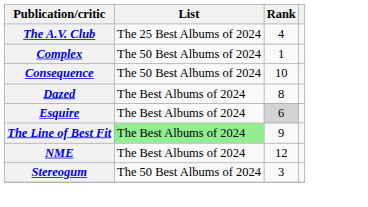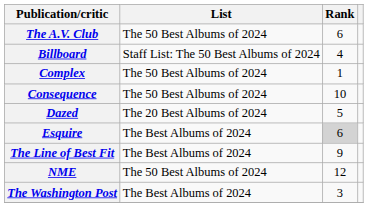The A.V. Club | List: The 25 Best Albums of 2024 -> The 50 Best Albums of 2024
The A.V. Club | Rank: 4 -> 6
+ row: Billboard | Staff List: The 50 Best Albums of 2024 | 4
Dazed | List: The Best Albums of 2024 -> The 20 Best Albums of 2024
Dazed | Rank: 8 -> 5
The Line of Best Fit | List: lightgreen background -> no background
NME | List: The Best Albums of 2024 -> The 50 Best Albums of 2024
- row: Stereogum | The 50 Best Albums of 2024 | 3
+ row: The Washington Post | The Best Albums of 2024 | 3
